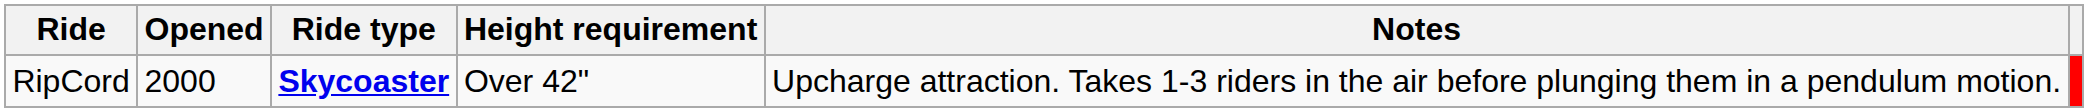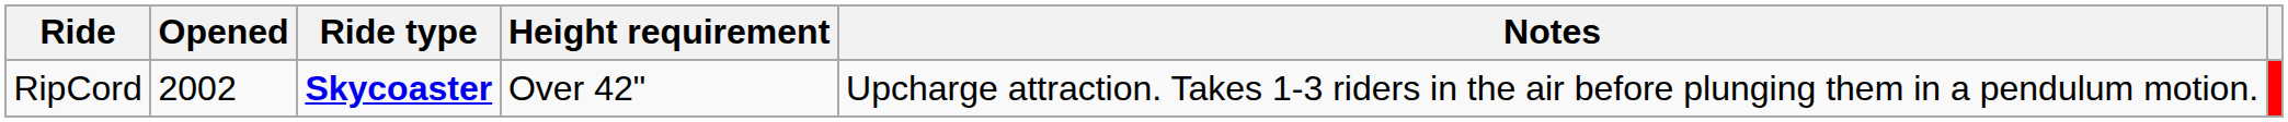RipCord | Opened: 2000 -> 2002
